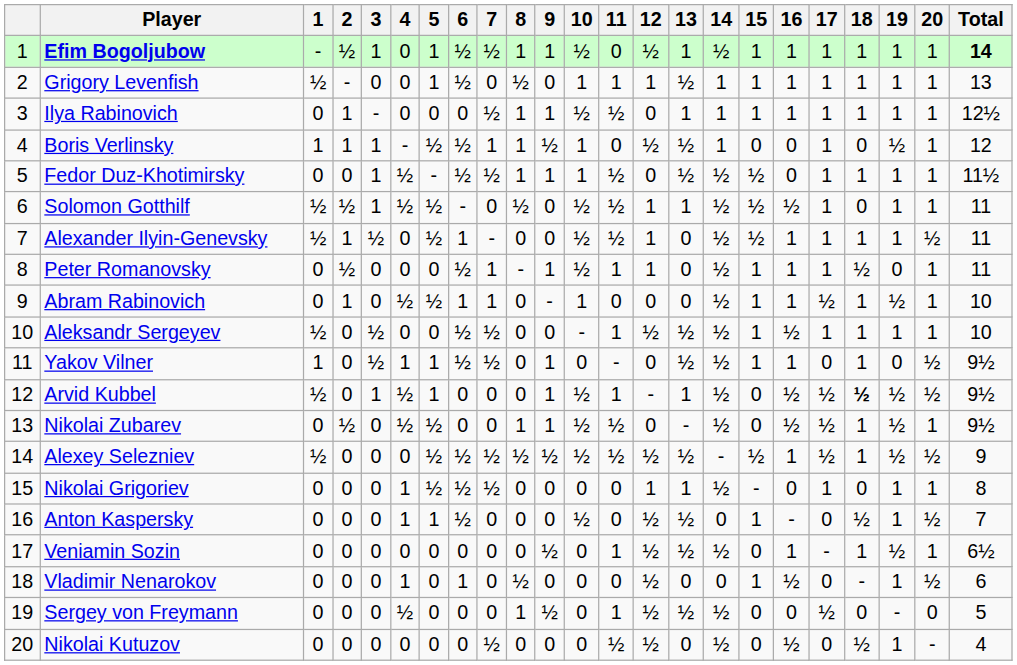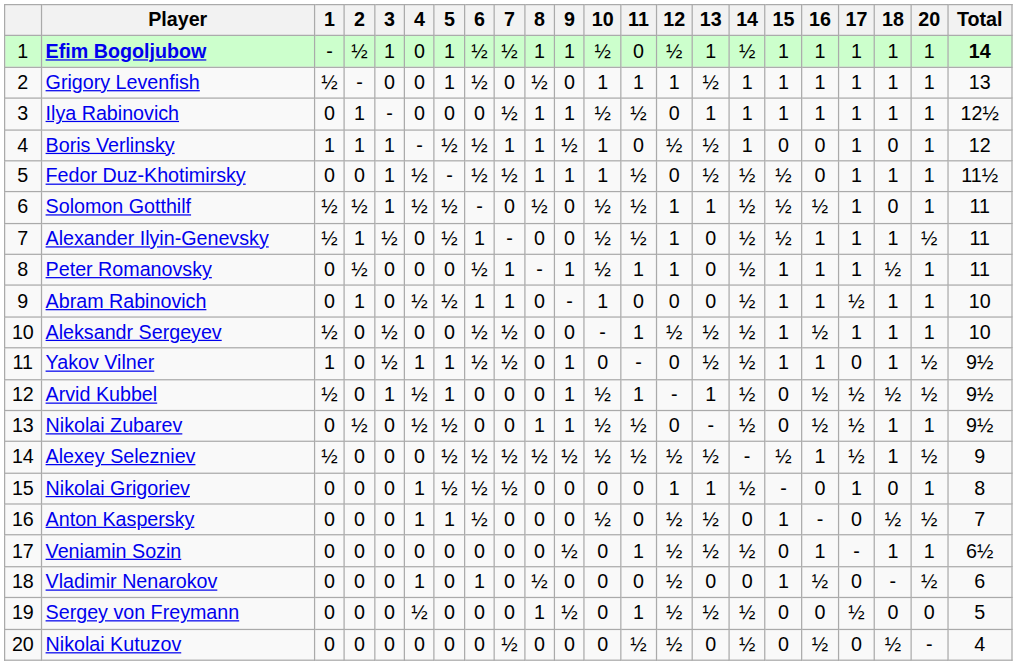- column: 19 | 1 | 1 | 1 | ½ | 1 | 1 | 1 | 0 | ½ | 1 | 0 | ½ | ½ | ½ | 1 | 1 | ½ | 1 | - | 1
Arvid Kubbel | 18: bold -> normal
